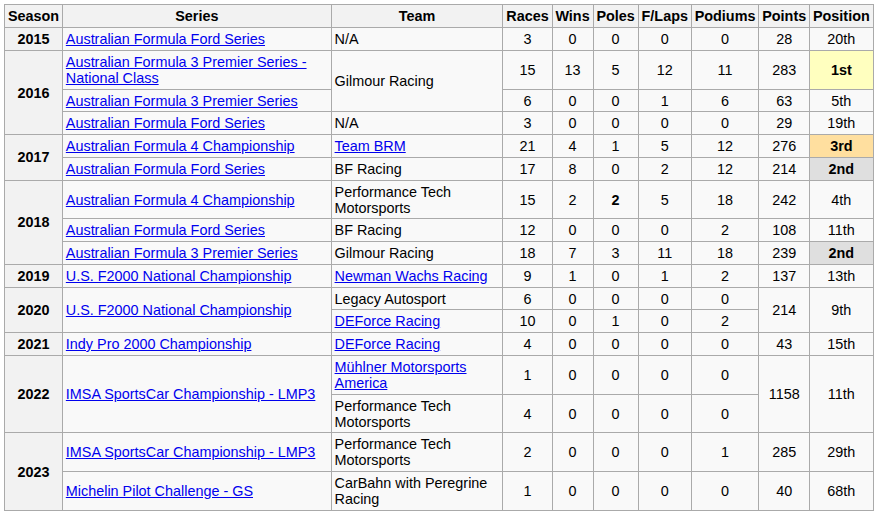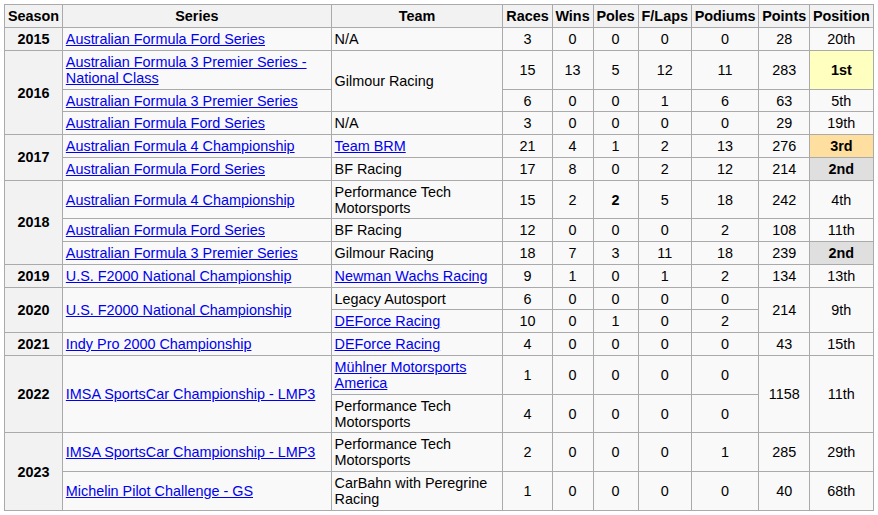21 | F/Laps: 5 -> 2
21 | Podiums: 12 -> 13
9 | Points: 137 -> 134
